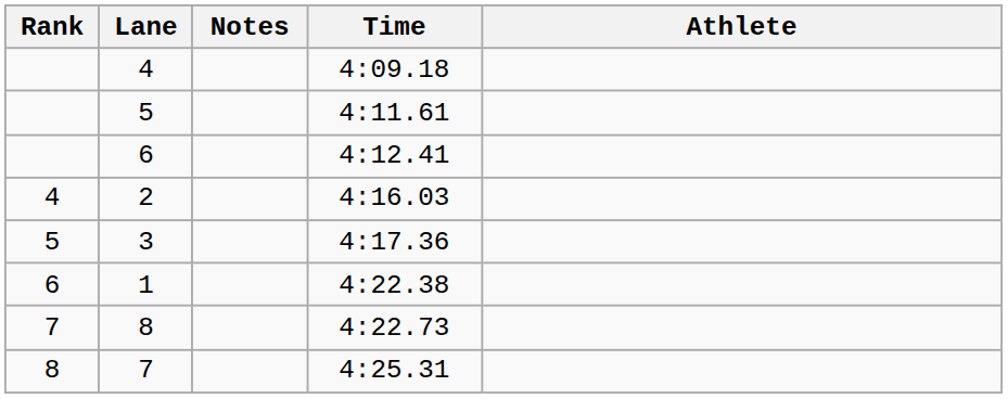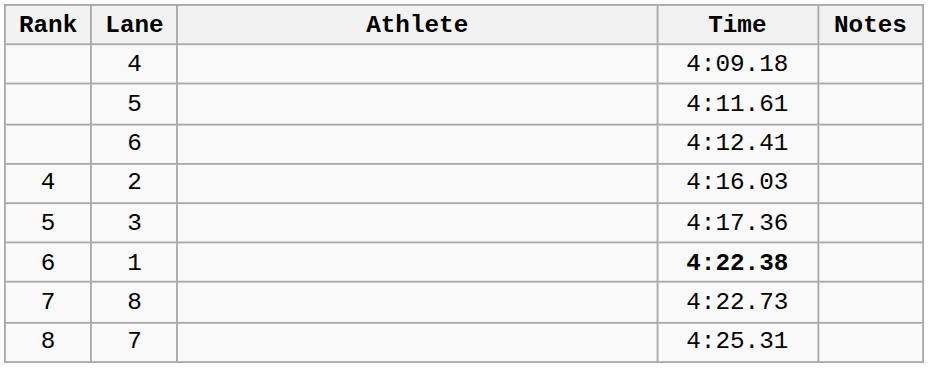columns swapped: Athlete <-> Notes
1 | Time: normal -> bold
